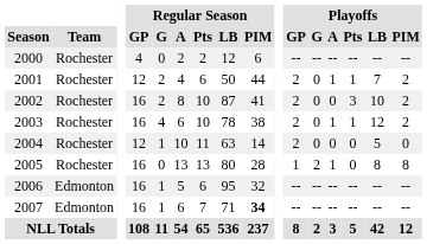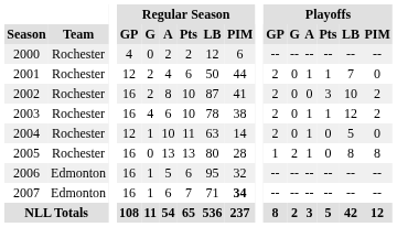2001 | Playoffs / PIM: 2 -> 0
2004 | Playoffs / A: 0 -> 1
